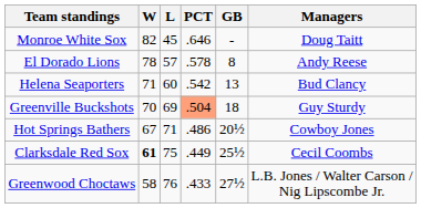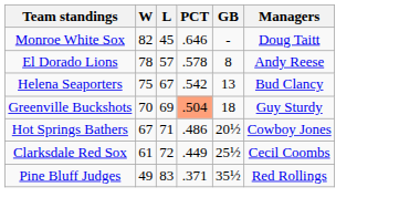Helena Seaporters | W: 71 -> 75
Helena Seaporters | L: 60 -> 67
Clarksdale Red Sox | W: bold -> normal
Clarksdale Red Sox | L: 75 -> 72
- row: Greenwood Choctaws | 58 | 76 | .433 | 27½ | L.B. Jones / Walter Carson / Nig Lipscombe Jr.
+ row: Pine Bluff Judges | 49 | 83 | .371 | 35½ | Red Rollings
